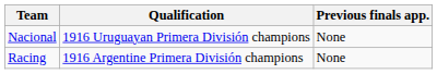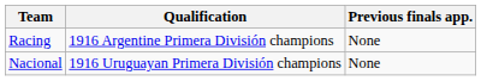rows swapped: Racing <-> Nacional
